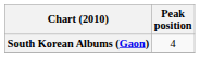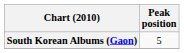South Korean Albums (Gaon) | Peak position: 4 -> 5
